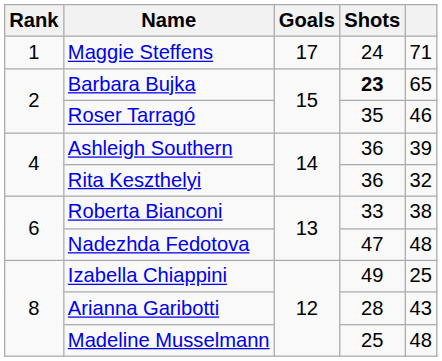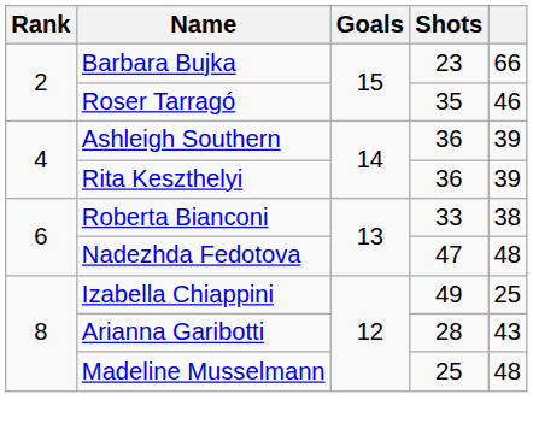- row: 1 | Maggie Steffens | 17 | 24 | 71
Barbara Bujka | Shots: bold -> normal
Barbara Bujka | column 5: 65 -> 66
Rita Keszthelyi | column 5: 32 -> 39
